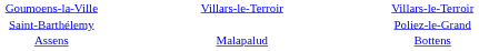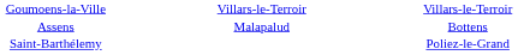rows swapped: Saint-Barthélemy <-> Assens
